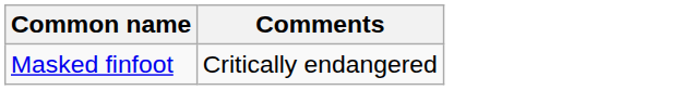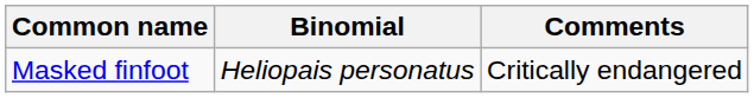+ column: Binomial | Heliopais personatus
